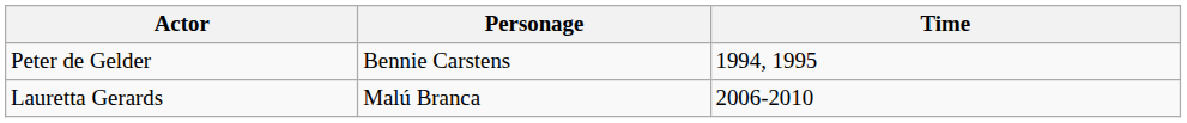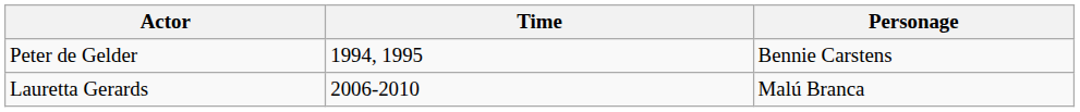columns swapped: Personage <-> Time
